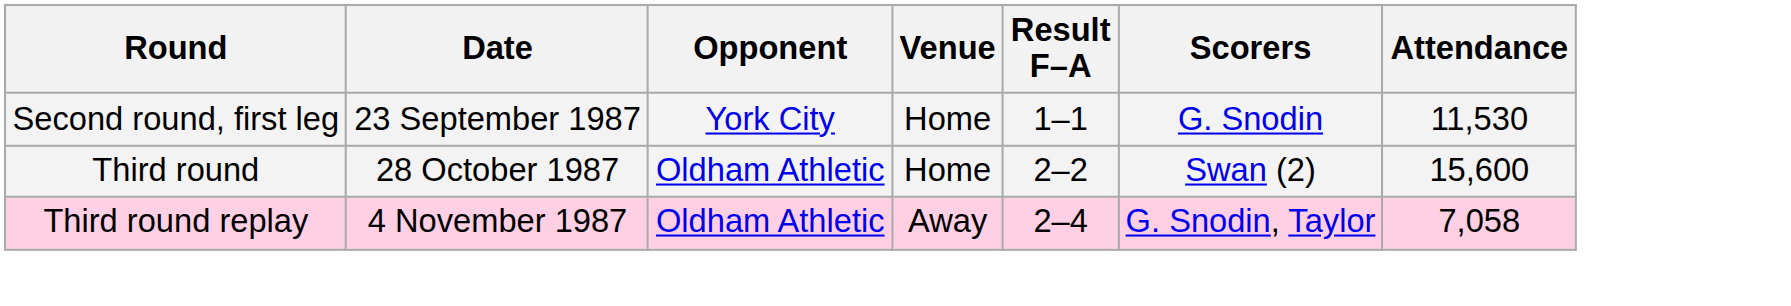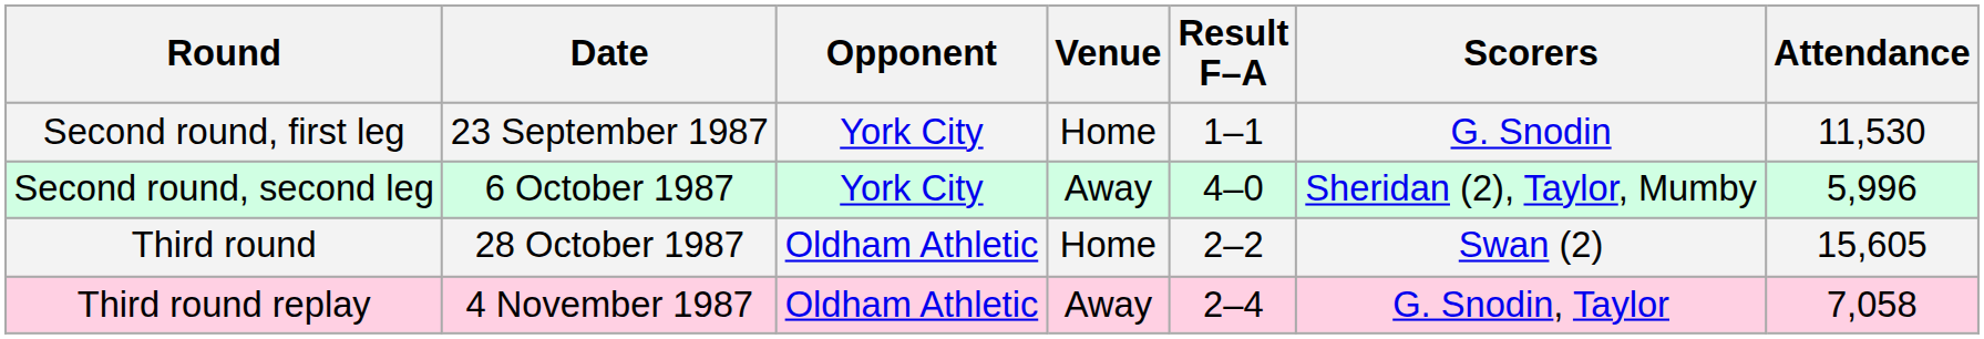+ row: Second round, second leg | 6 October 1987 | York City | Away | 4–0 | Sheridan (2), Taylor, Mumby | 5,996
Third round | Attendance: 15,600 -> 15,605
